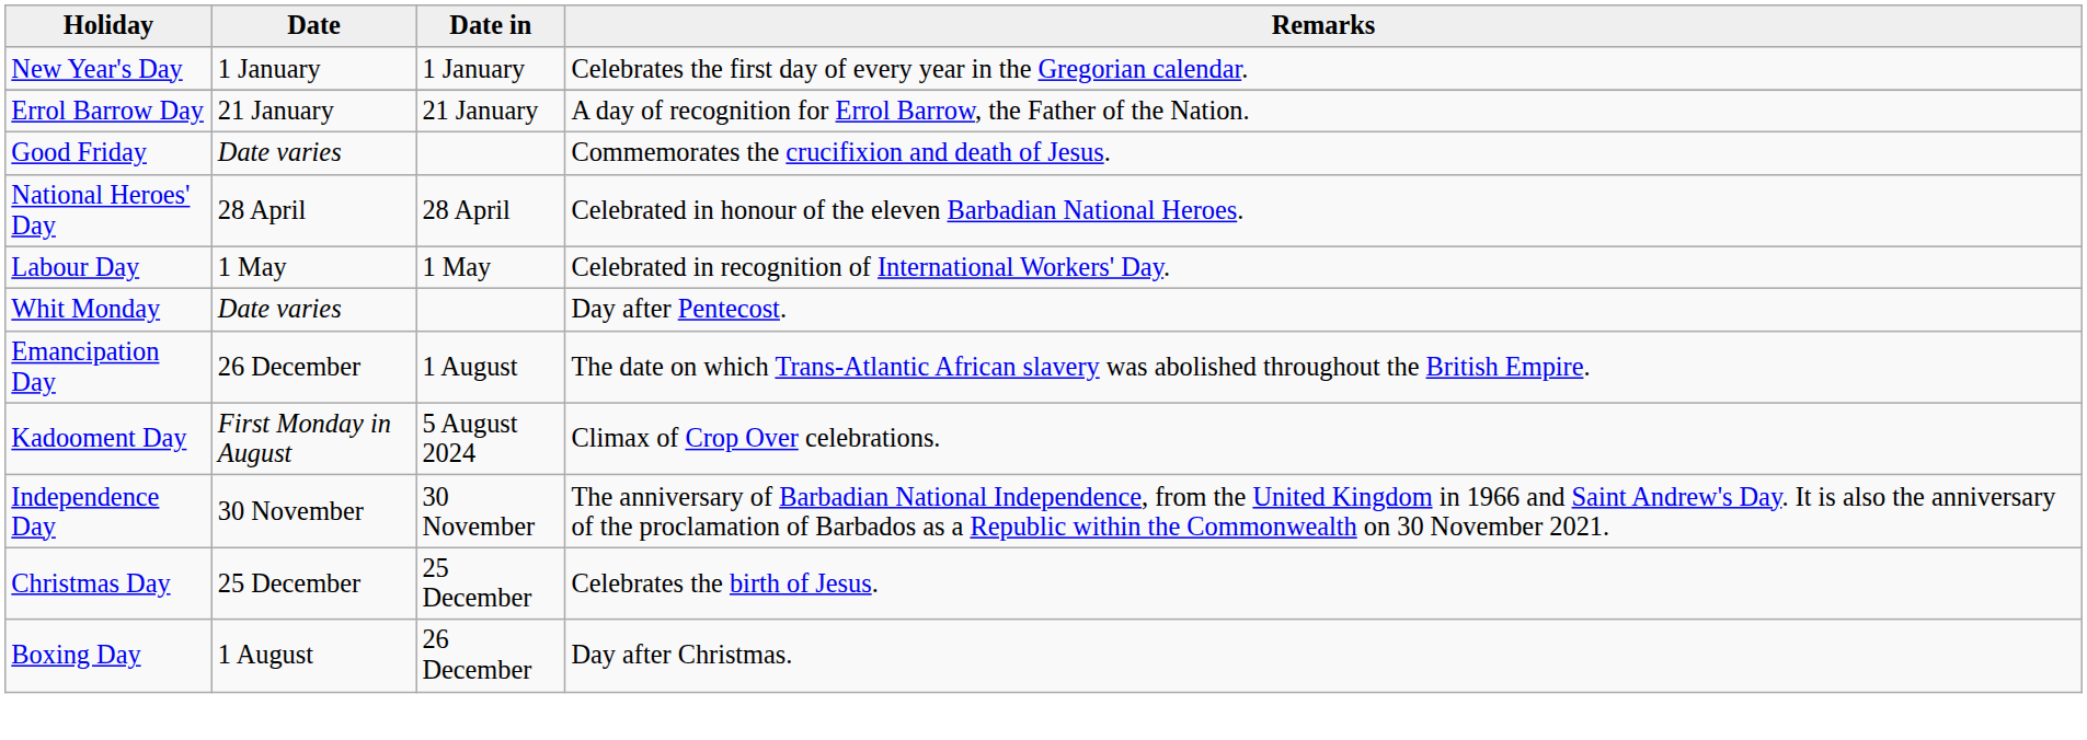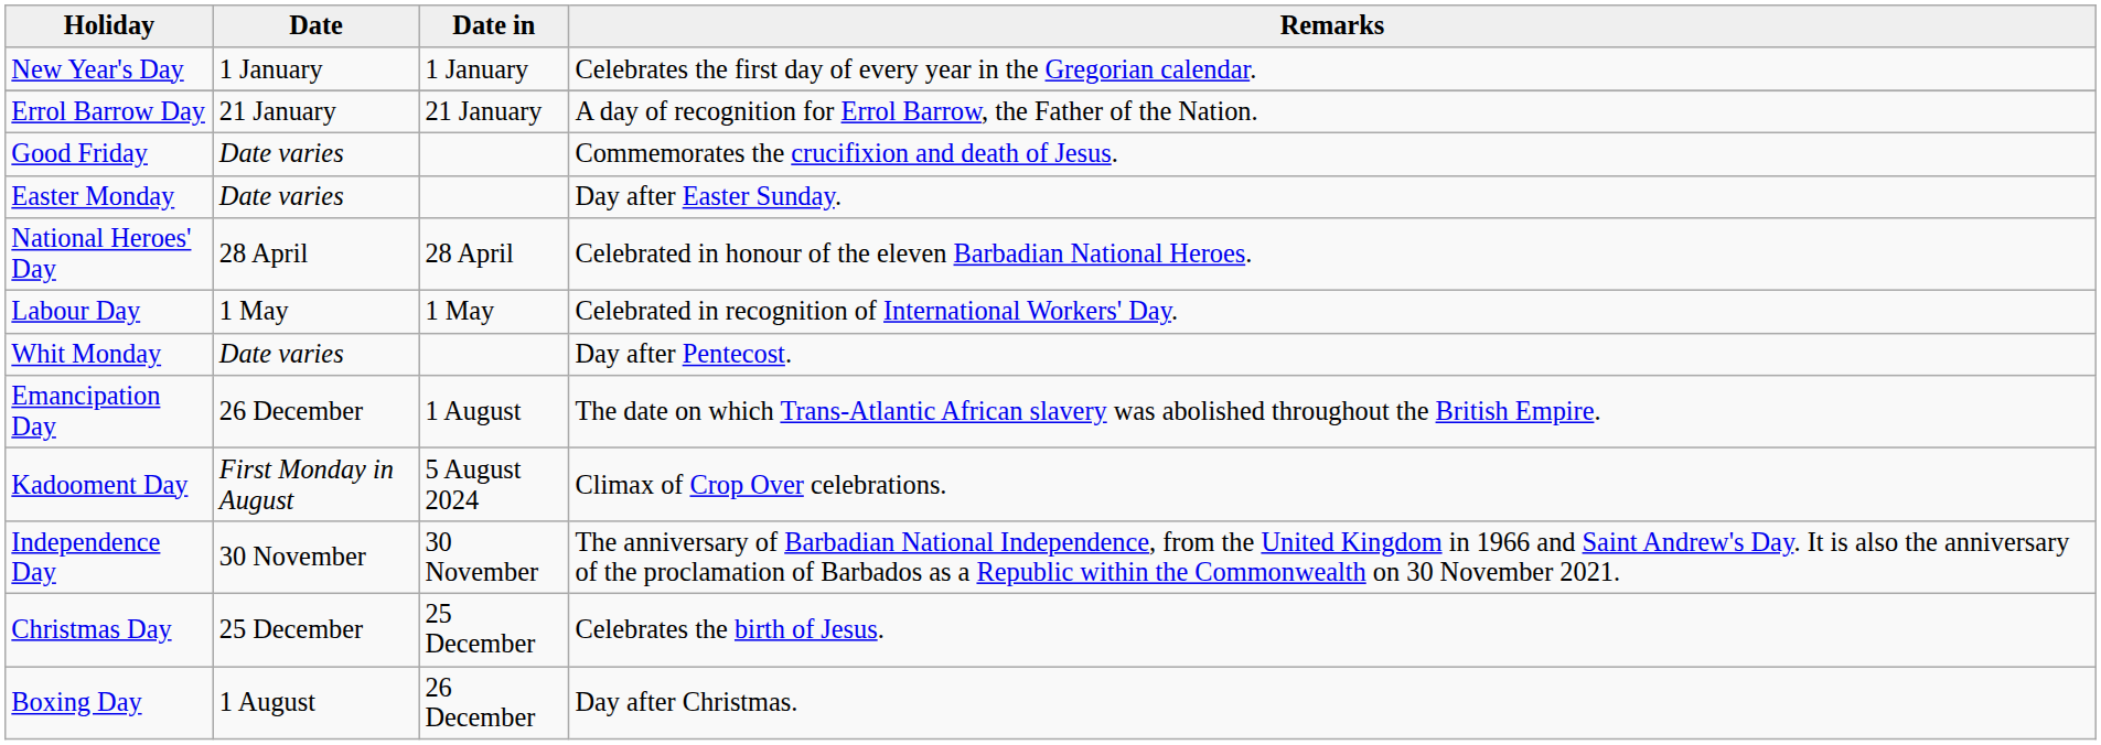+ row: Easter Monday | Date varies | Day after Easter Sunday.
